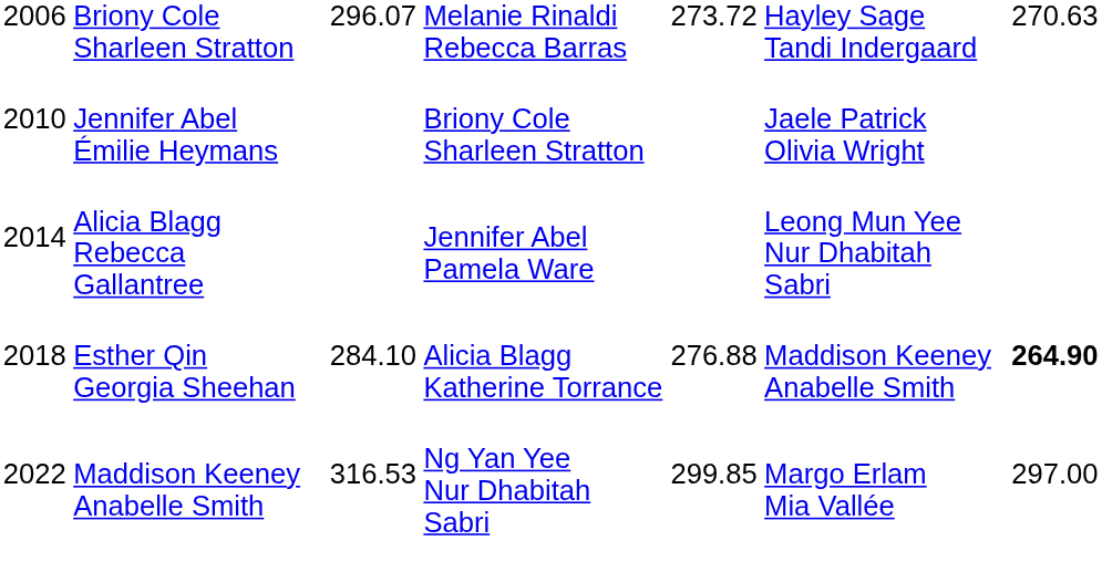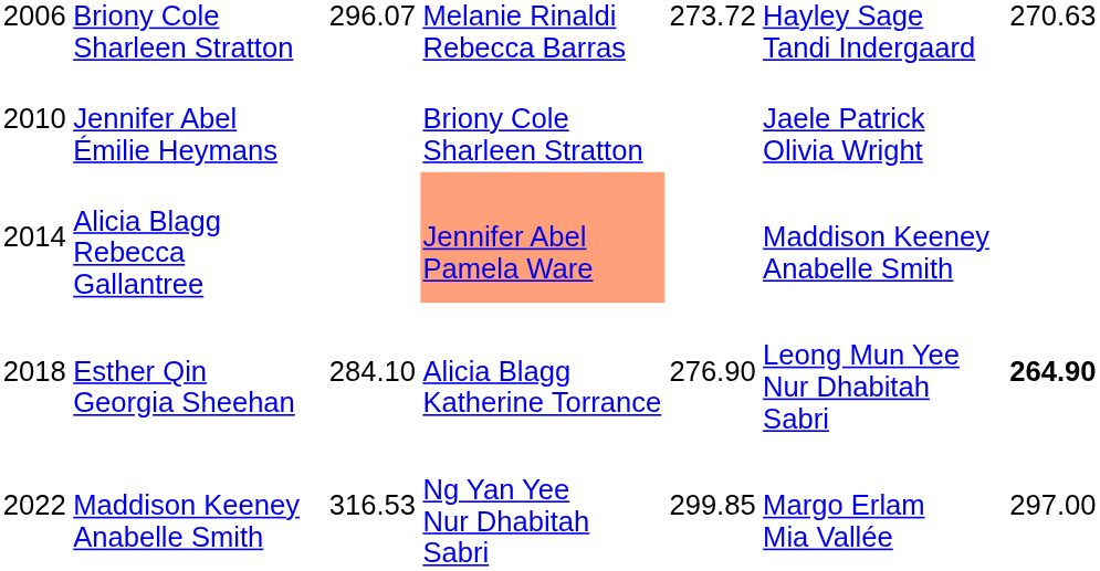Alicia Blagg Rebecca Gallantree | column 4: no background -> lightsalmon background
Alicia Blagg Rebecca Gallantree | column 6: Leong Mun Yee Nur Dhabitah Sabri -> Maddison Keeney Anabelle Smith
Esther Qin Georgia Sheehan | column 5: 276.88 -> 276.90
Esther Qin Georgia Sheehan | column 6: Maddison Keeney Anabelle Smith -> Leong Mun Yee Nur Dhabitah Sabri
